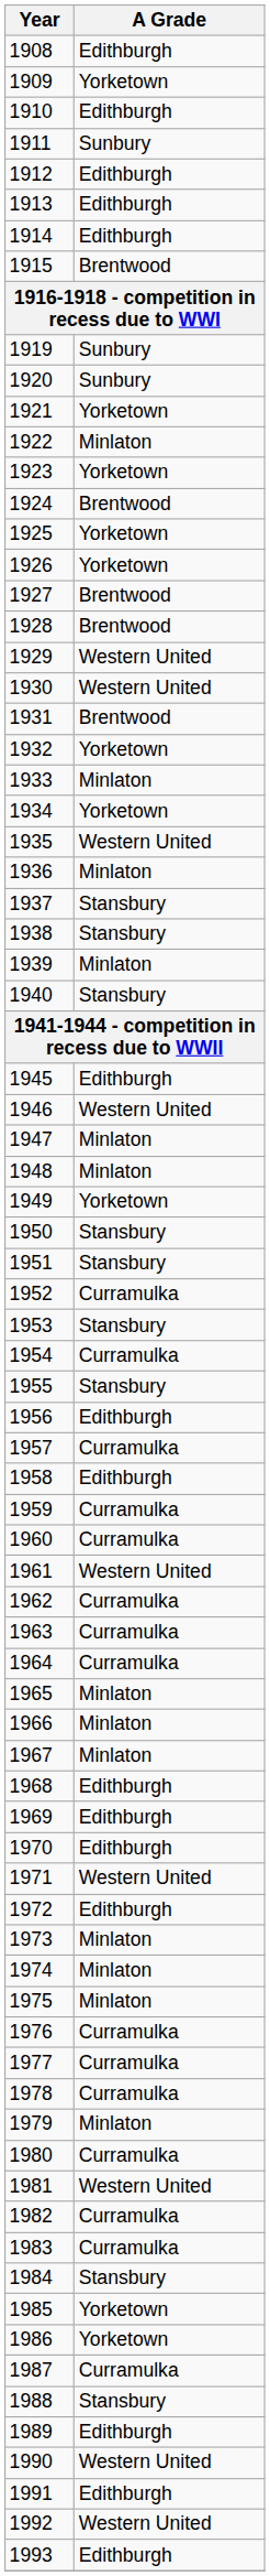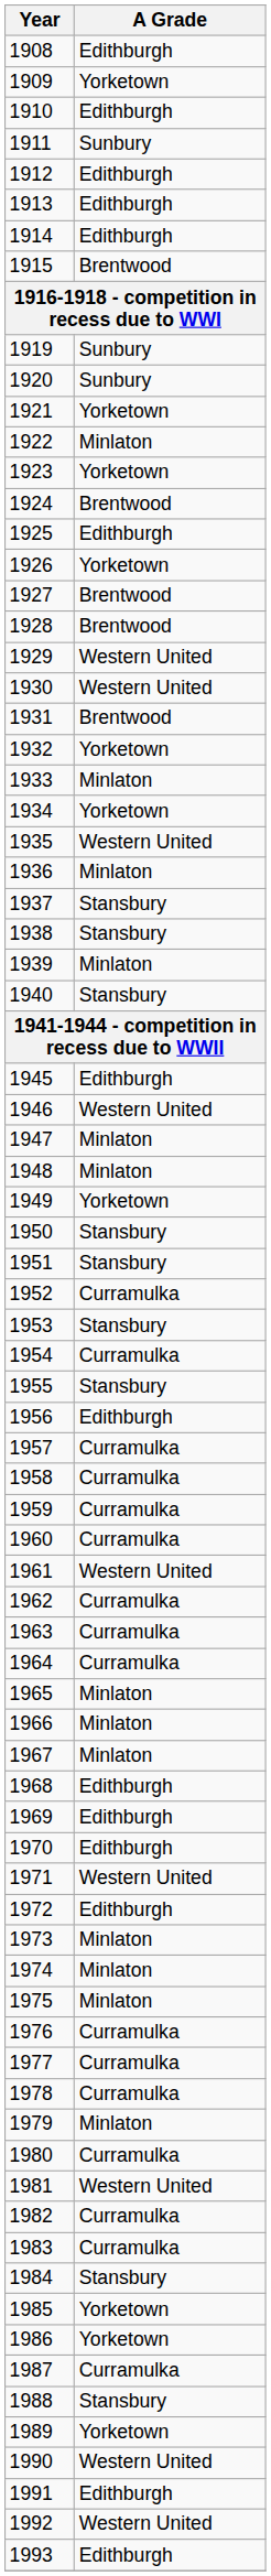1925 | A Grade: Yorketown -> Edithburgh
1958 | A Grade: Edithburgh -> Curramulka
1989 | A Grade: Edithburgh -> Yorketown
